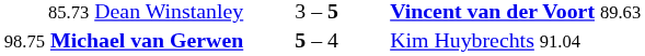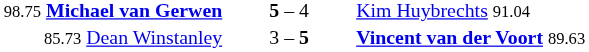rows swapped: 85.73 Dean Winstanley <-> 98.75 Michael van Gerwen
